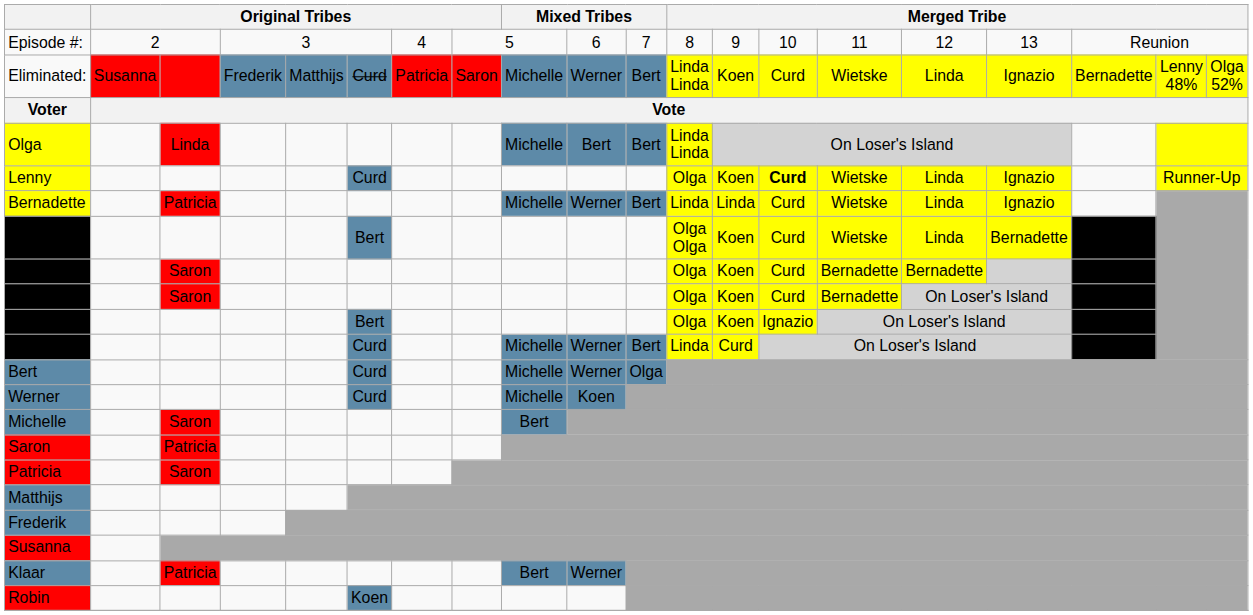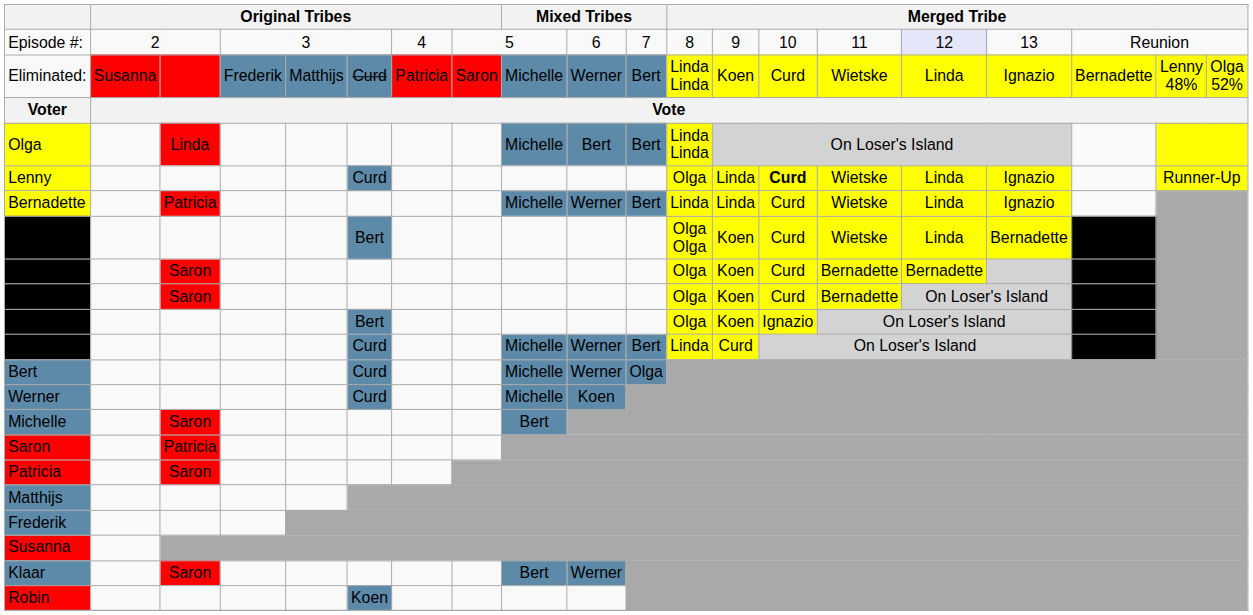Episode #: | column 16: no background -> lavender background
Lenny | column 13: Koen -> Linda
Klaar | column 3: Patricia -> Saron
